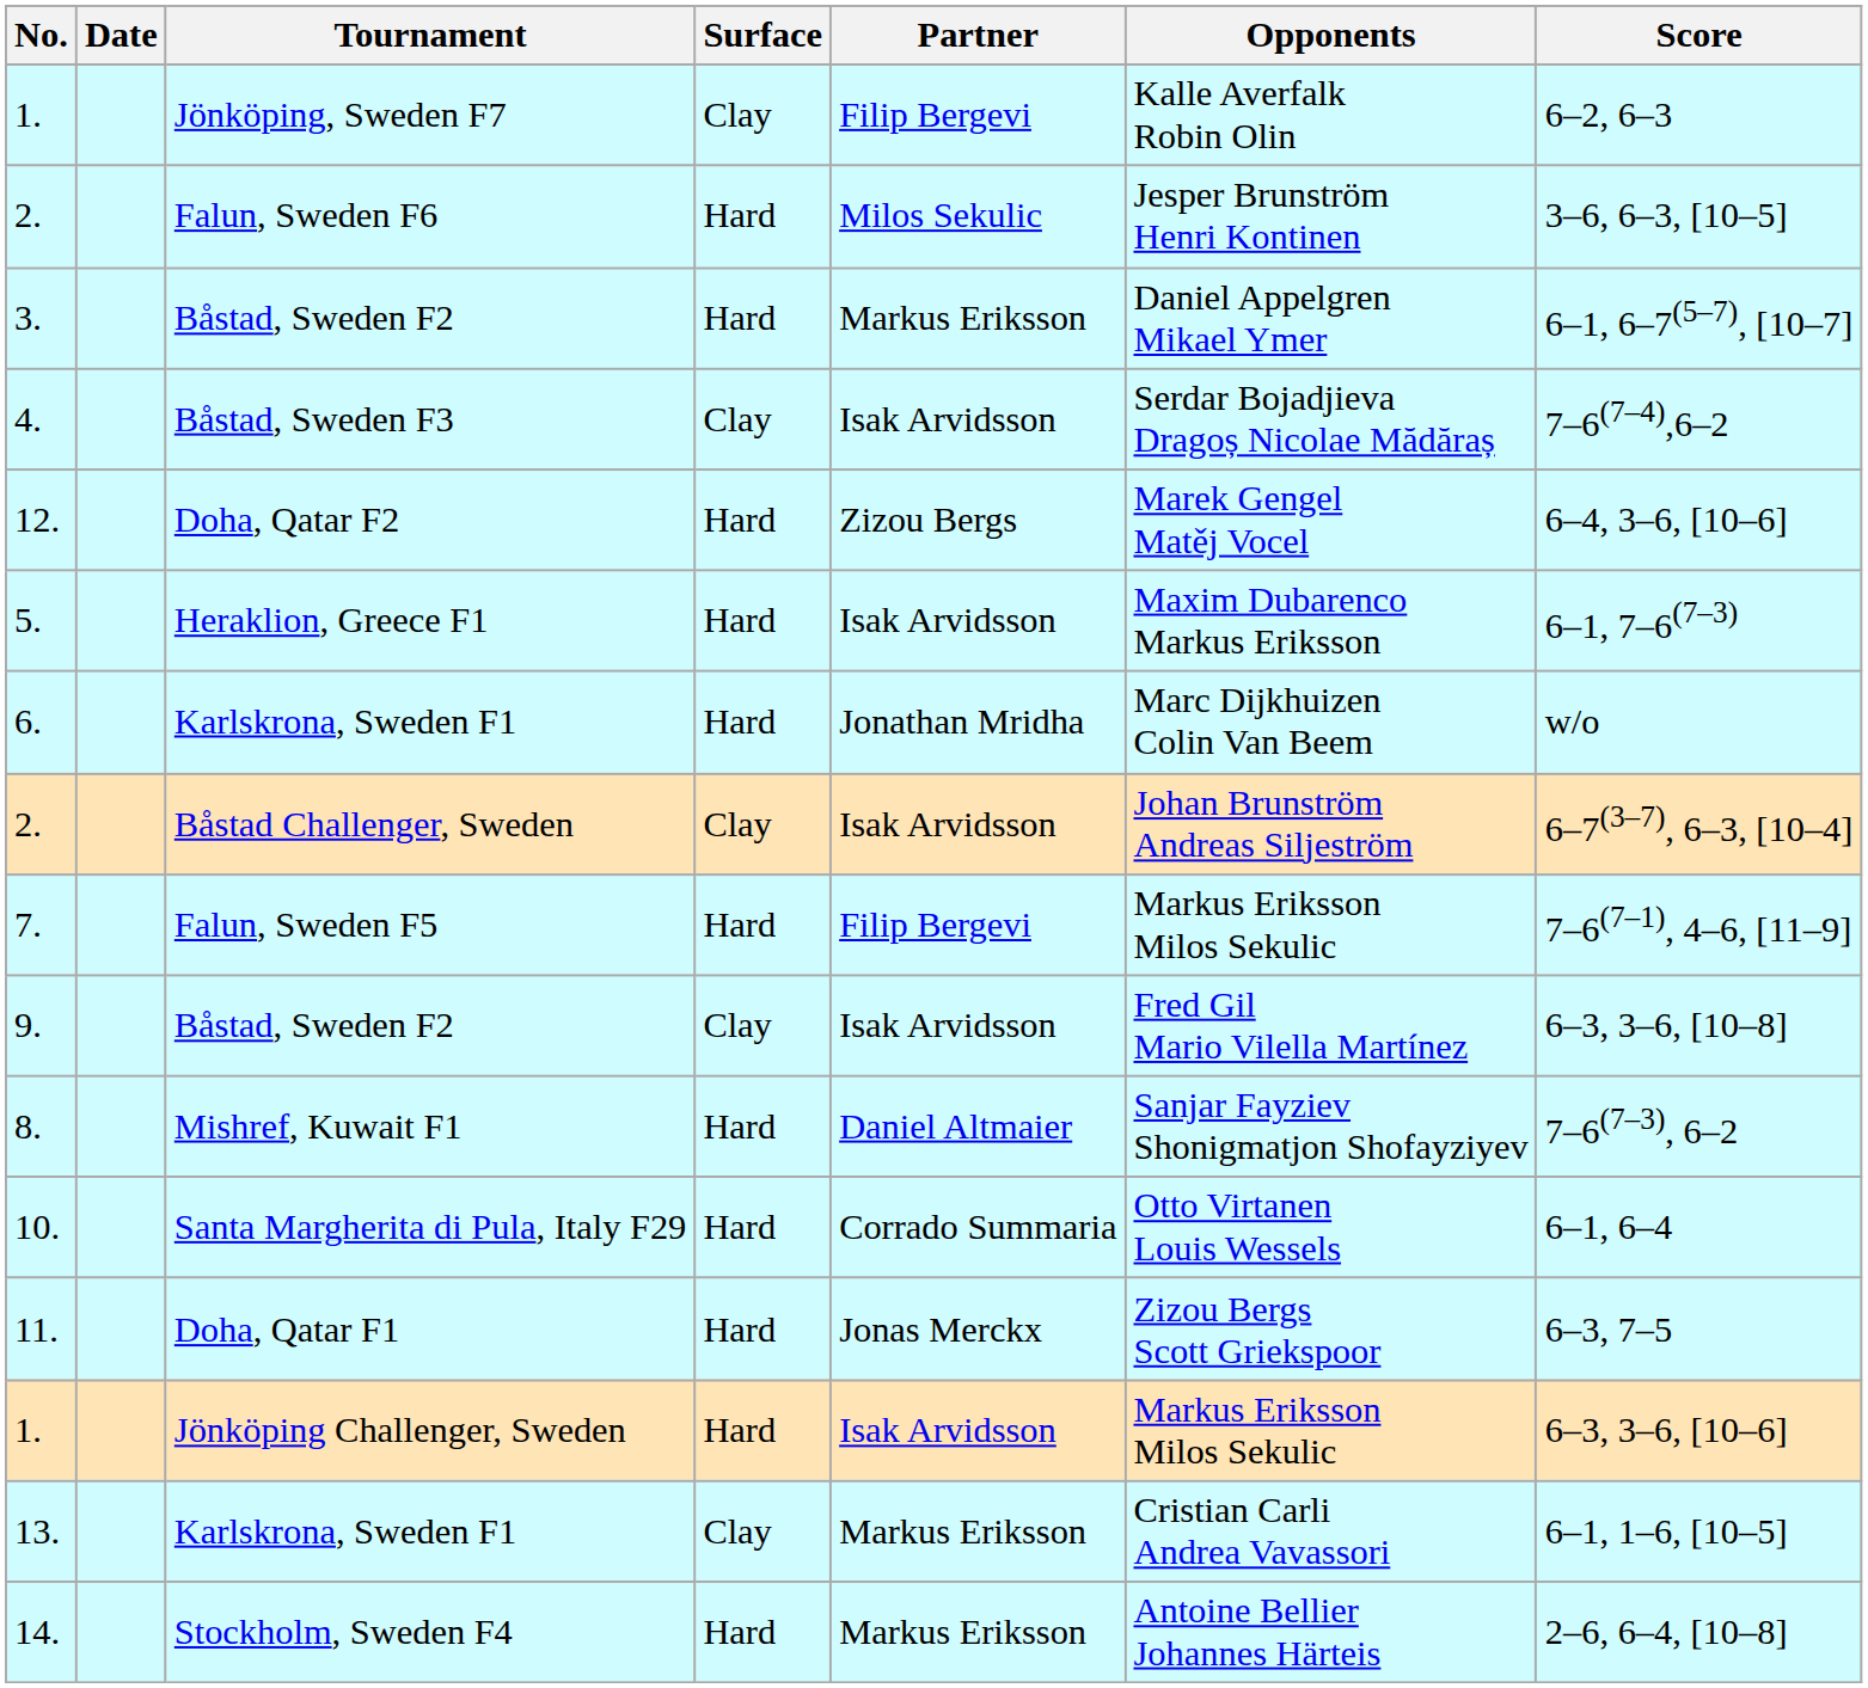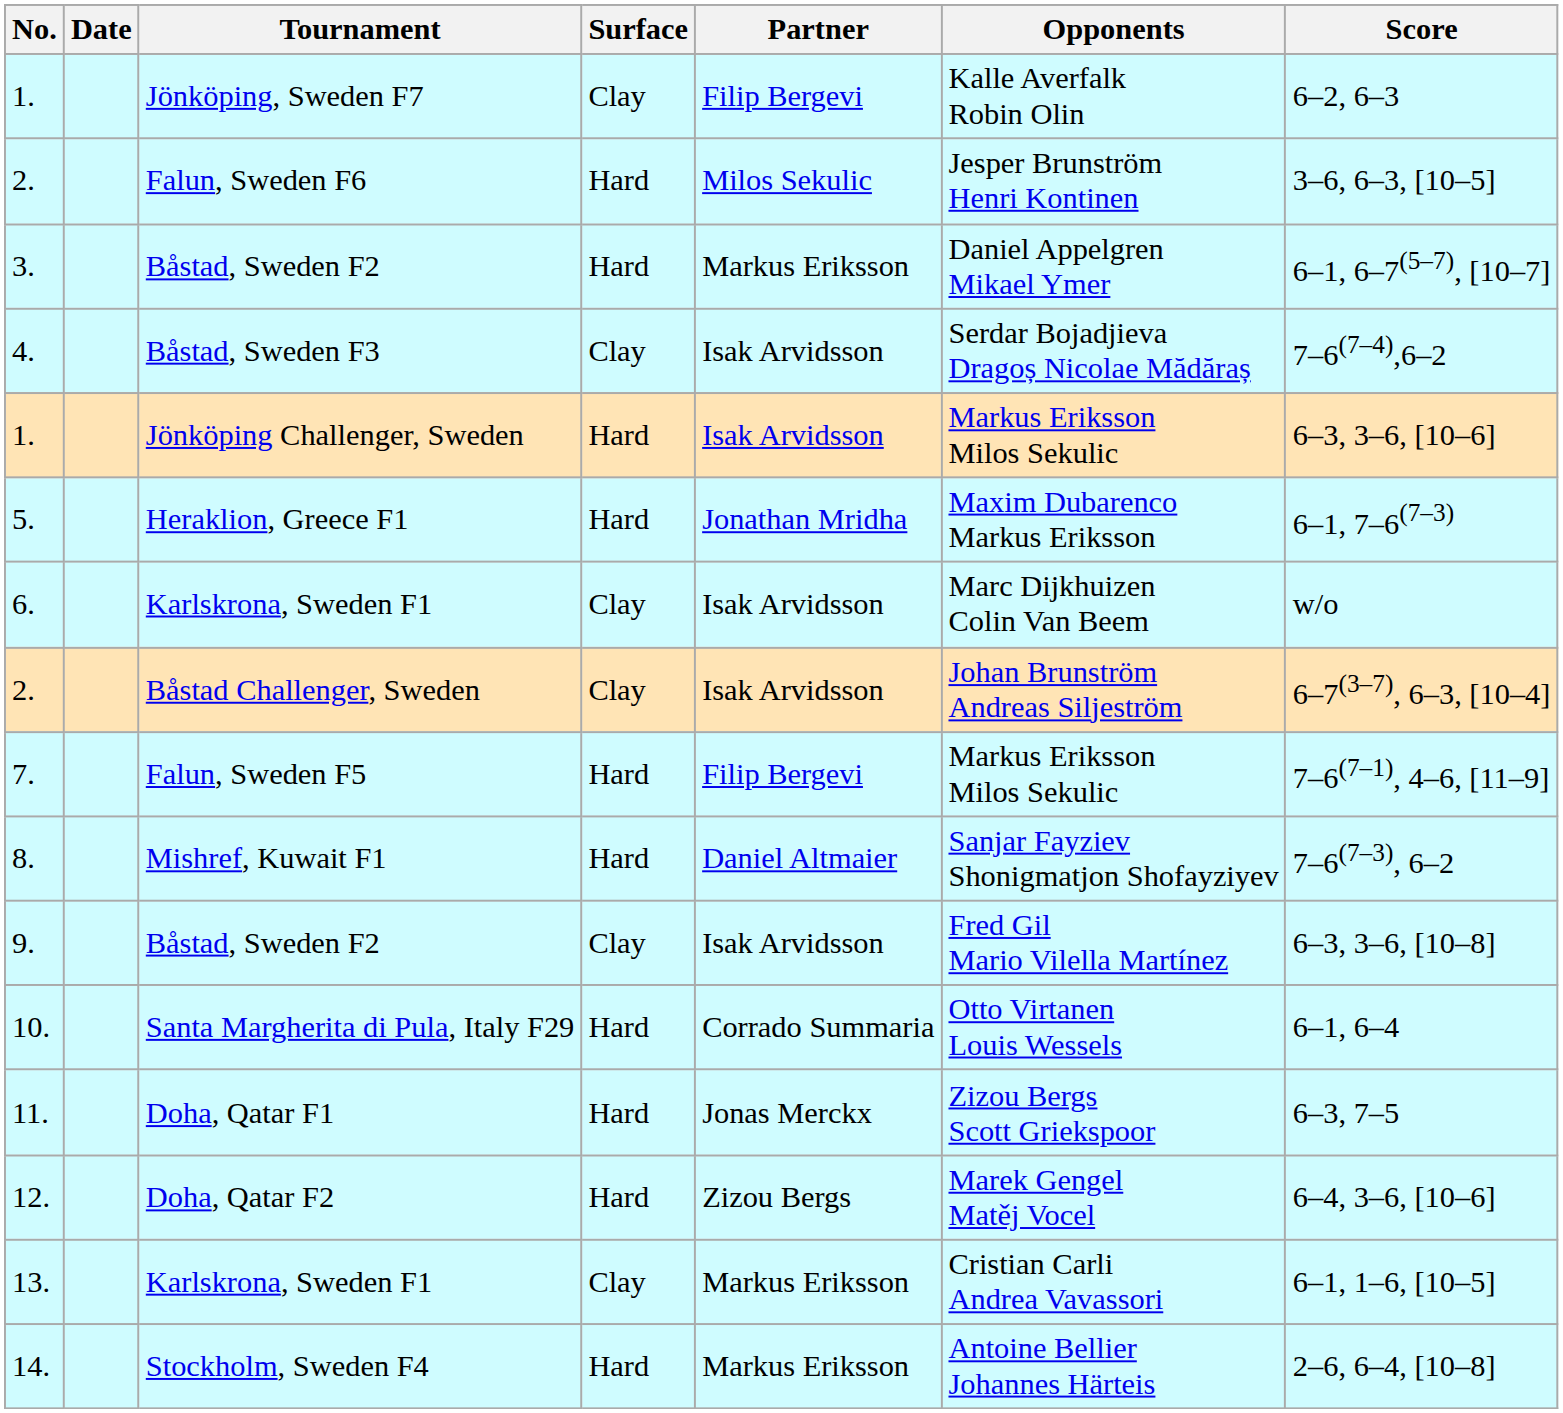rows swapped: 1. / Jönköping Challenger, Sweden <-> 12.
5. | Partner: Isak Arvidsson -> Jonathan Mridha
6. | Surface: Hard -> Clay
6. | Partner: Jonathan Mridha -> Isak Arvidsson
rows swapped: 8. <-> 9.
